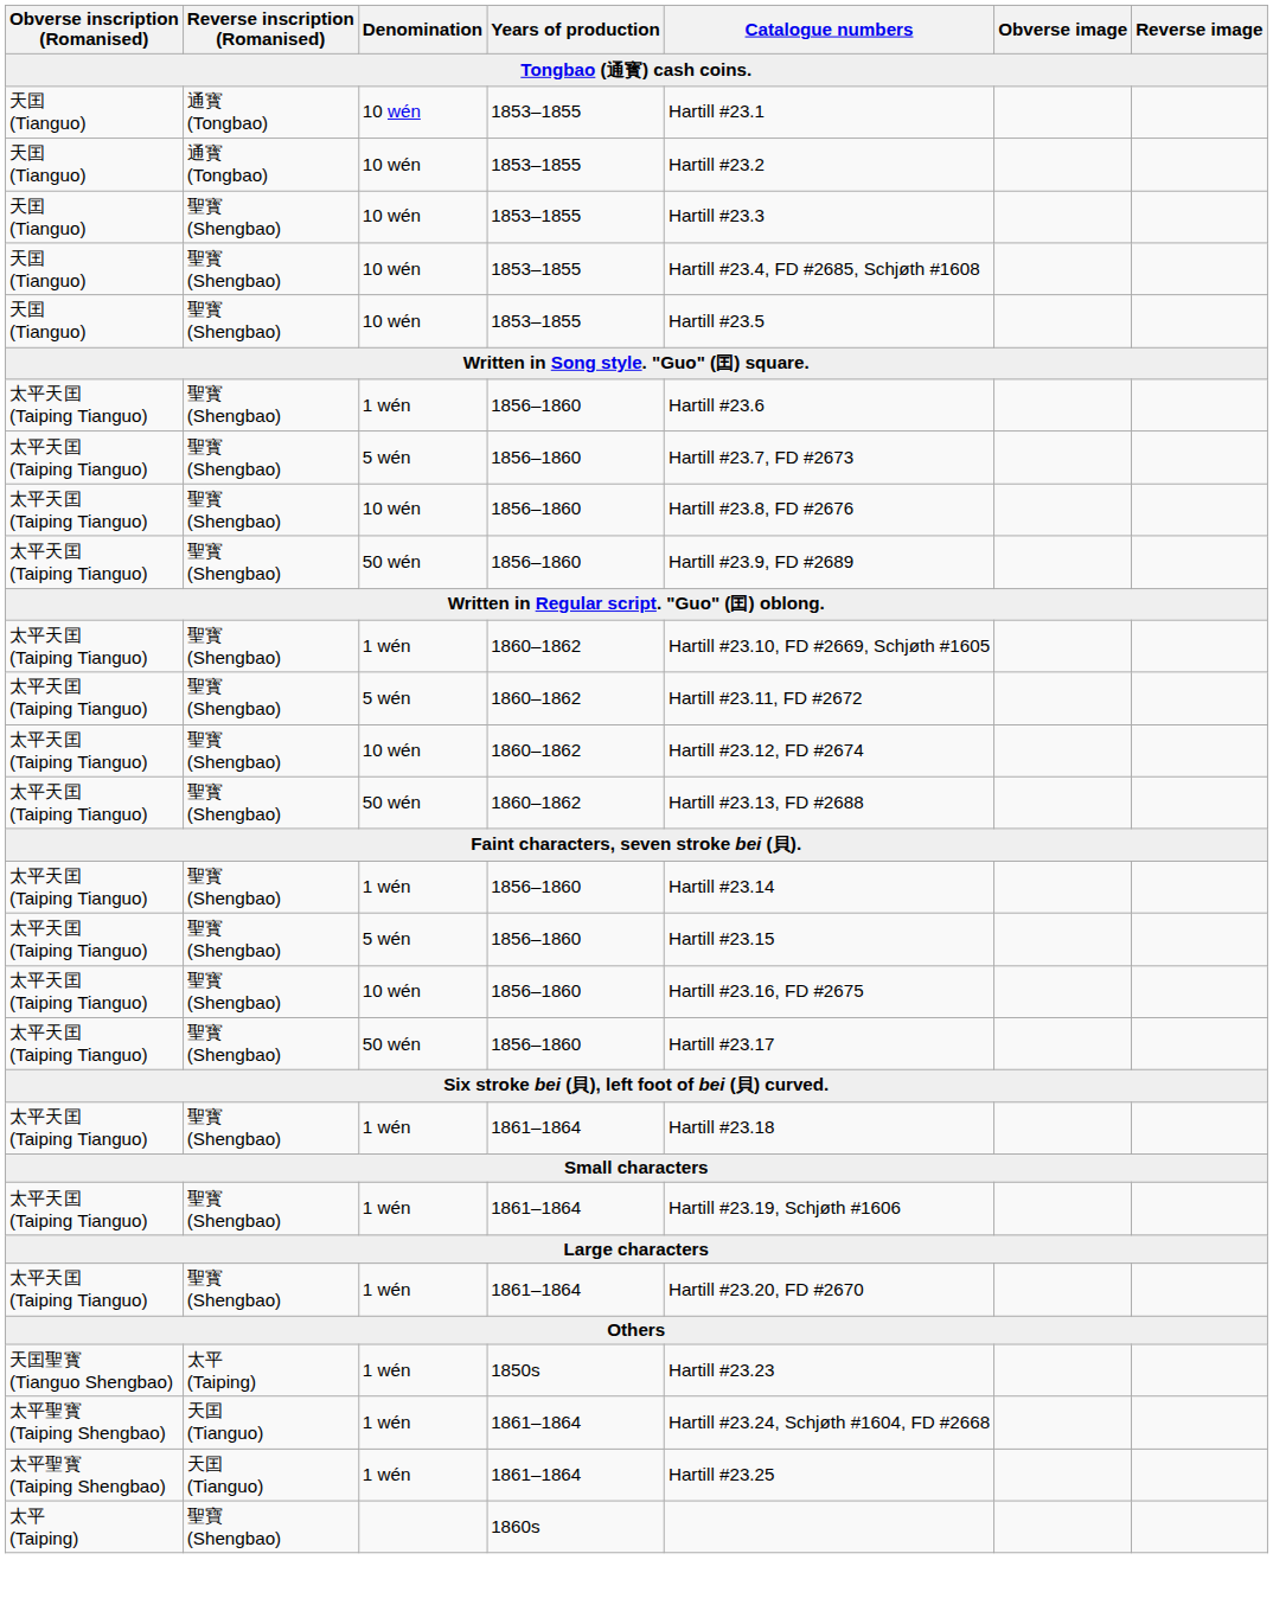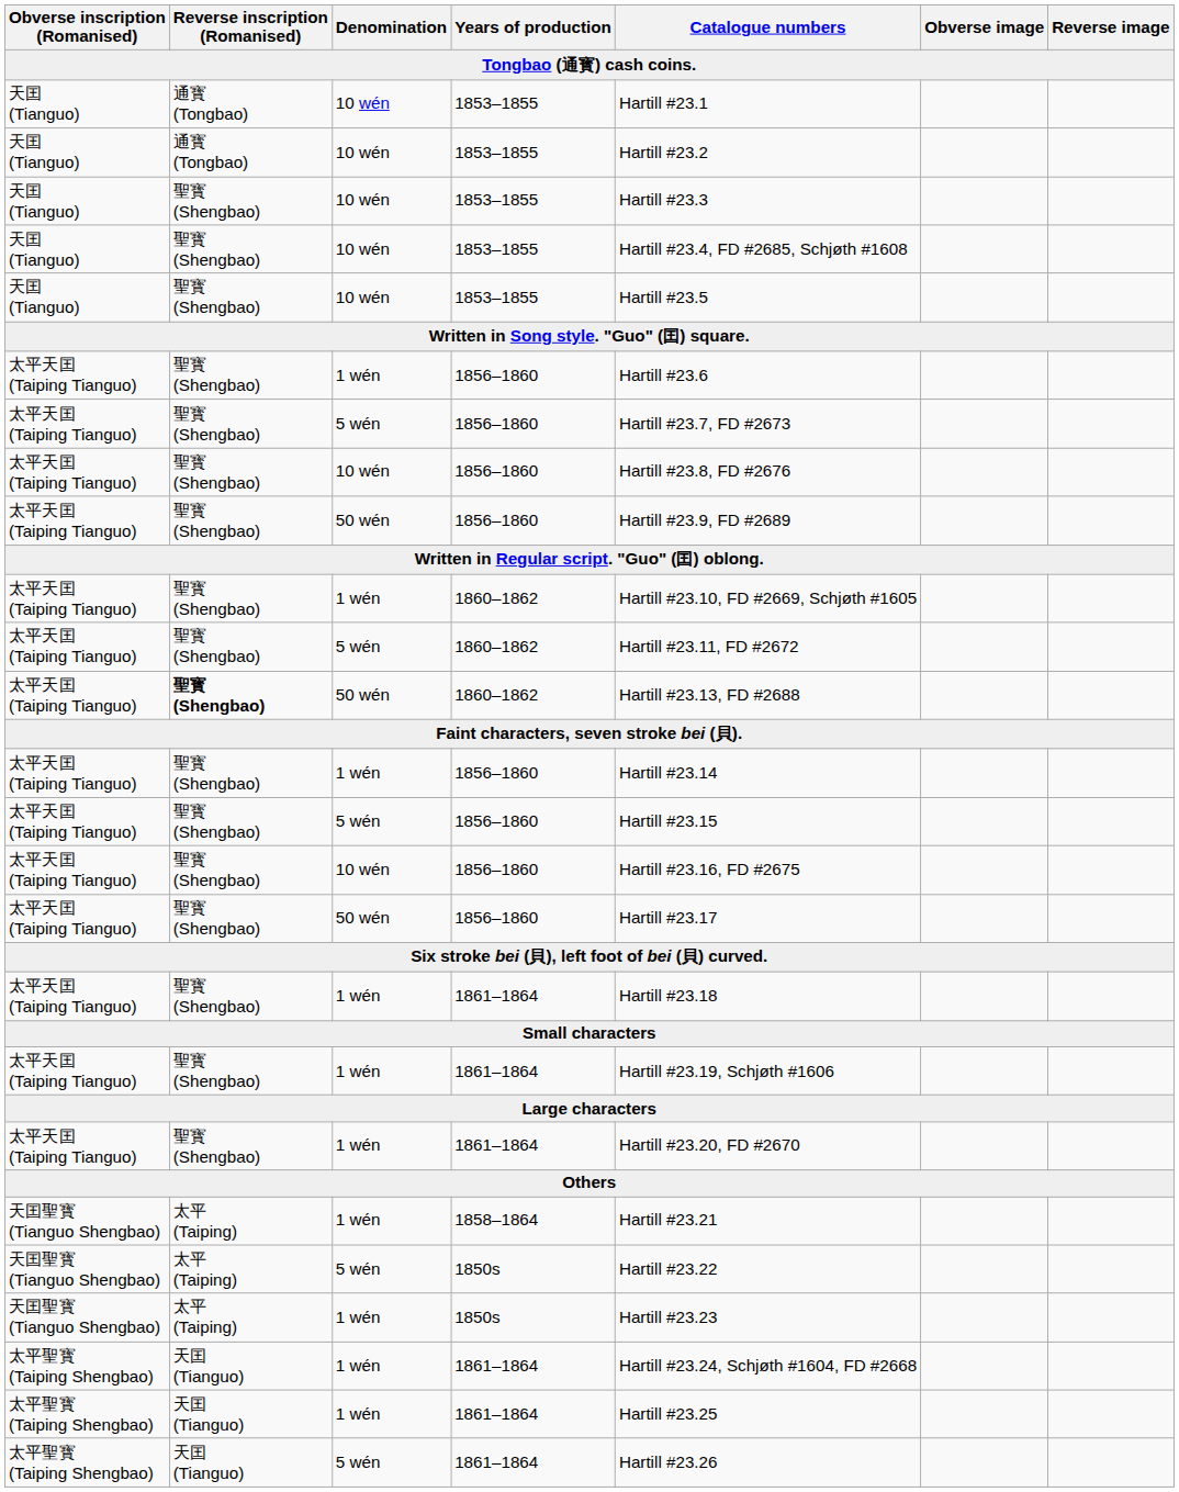- row: 太平天囯 (Taiping Tianguo) | 聖寳 (Shengbao) | 10 wén | 1860–1862 | Hartill #23.12, FD #2674
50 wén / 1860–1862 | Reverse inscription (Romanised): normal -> bold
+ row: 天囯聖寳 (Tianguo Shengbao) | 太平 (Taiping) | 1 wén | 1858–1864 | Hartill #23.21
+ row: 天囯聖寳 (Tianguo Shengbao) | 太平 (Taiping) | 5 wén | 1850s | Hartill #23.22
+ row: 太平聖寳 (Taiping Shengbao) | 天囯 (Tianguo) | 5 wén | 1861–1864 | Hartill #23.26
- row: 太平 (Taiping) | 聖寶 (Shengbao) | 1860s
